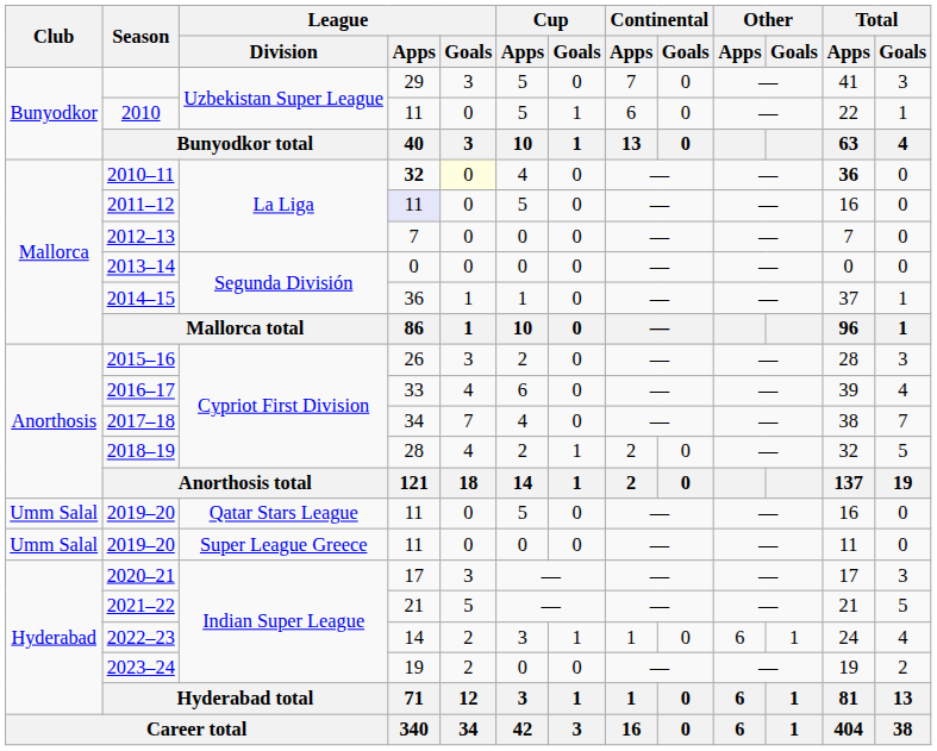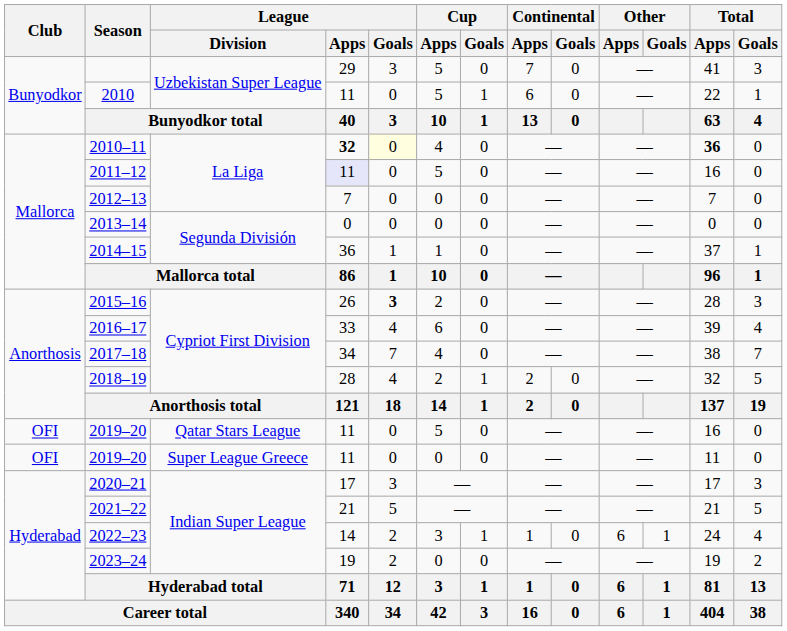2015–16 | League / Goals: normal -> bold
2019–20 / Qatar Stars League | Club: Umm Salal -> OFI
2019–20 / Super League Greece | Club: Umm Salal -> OFI
